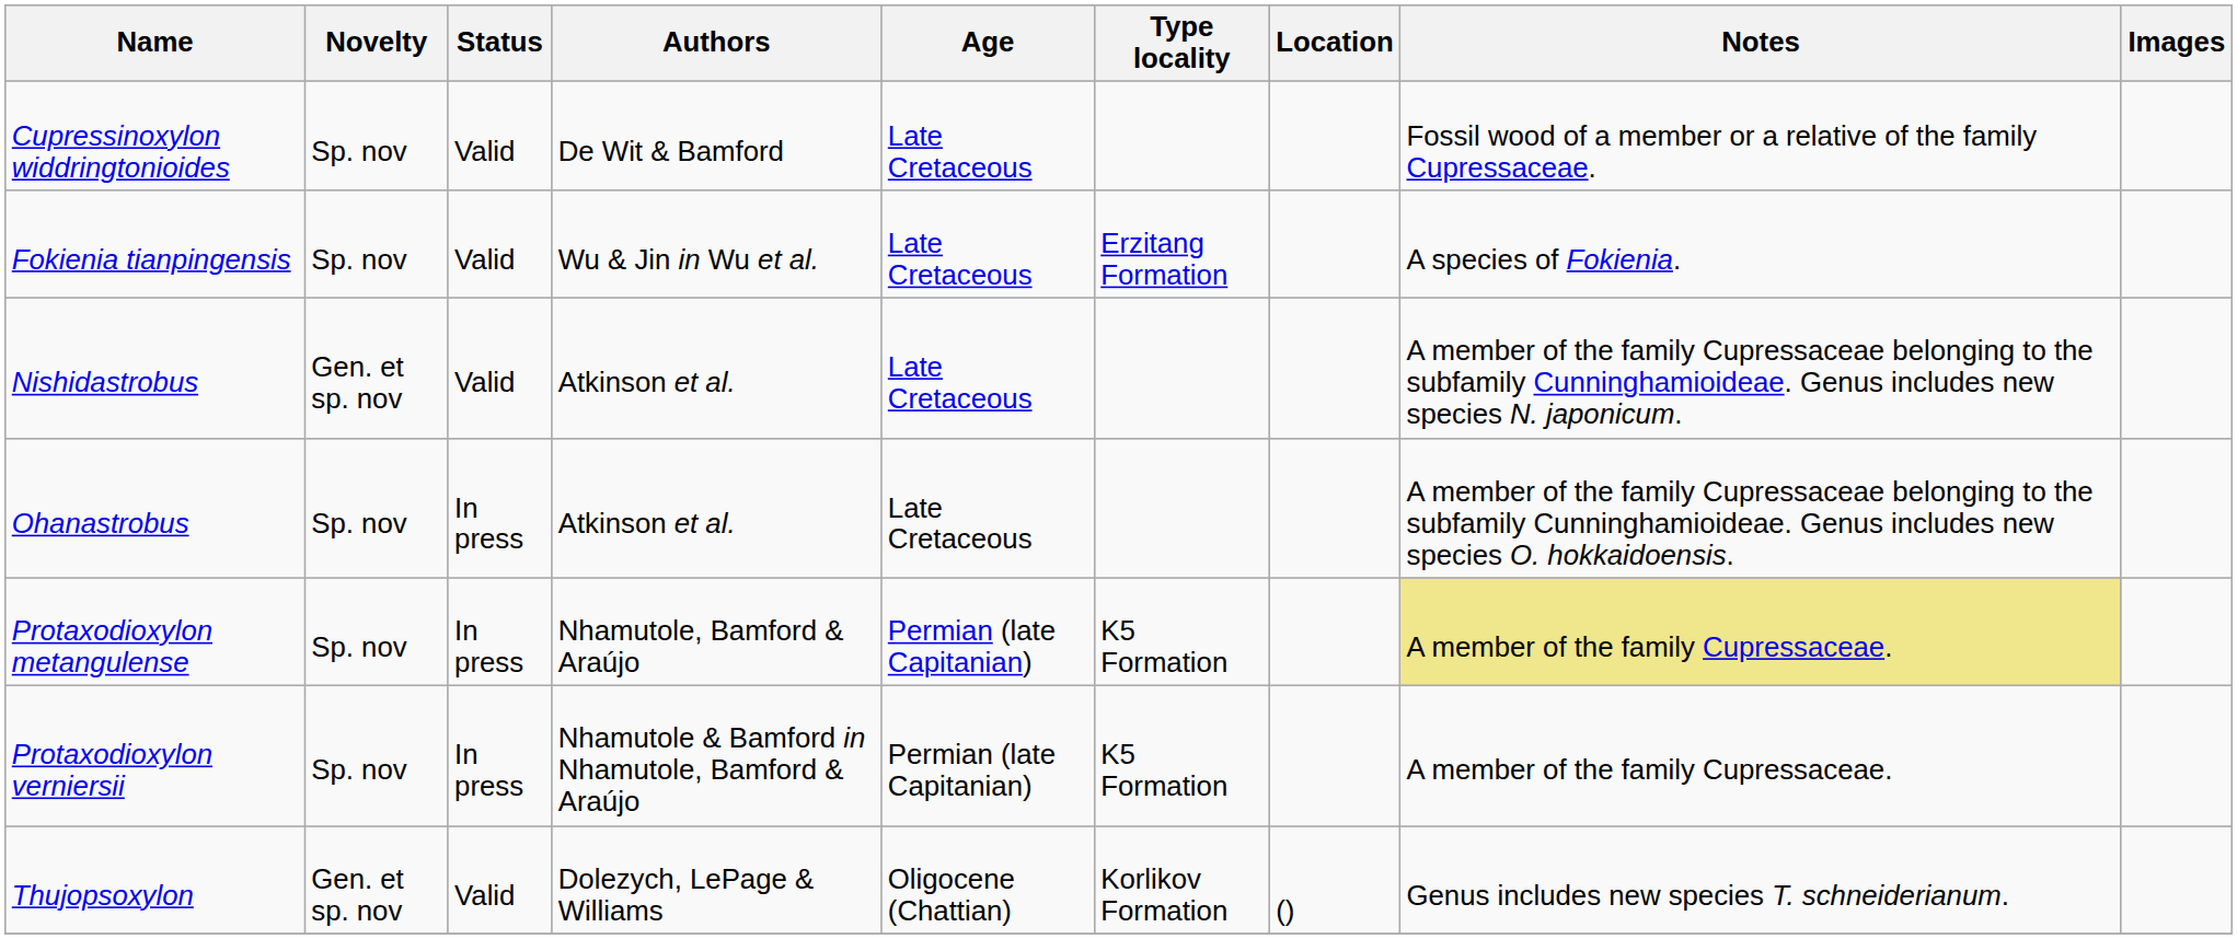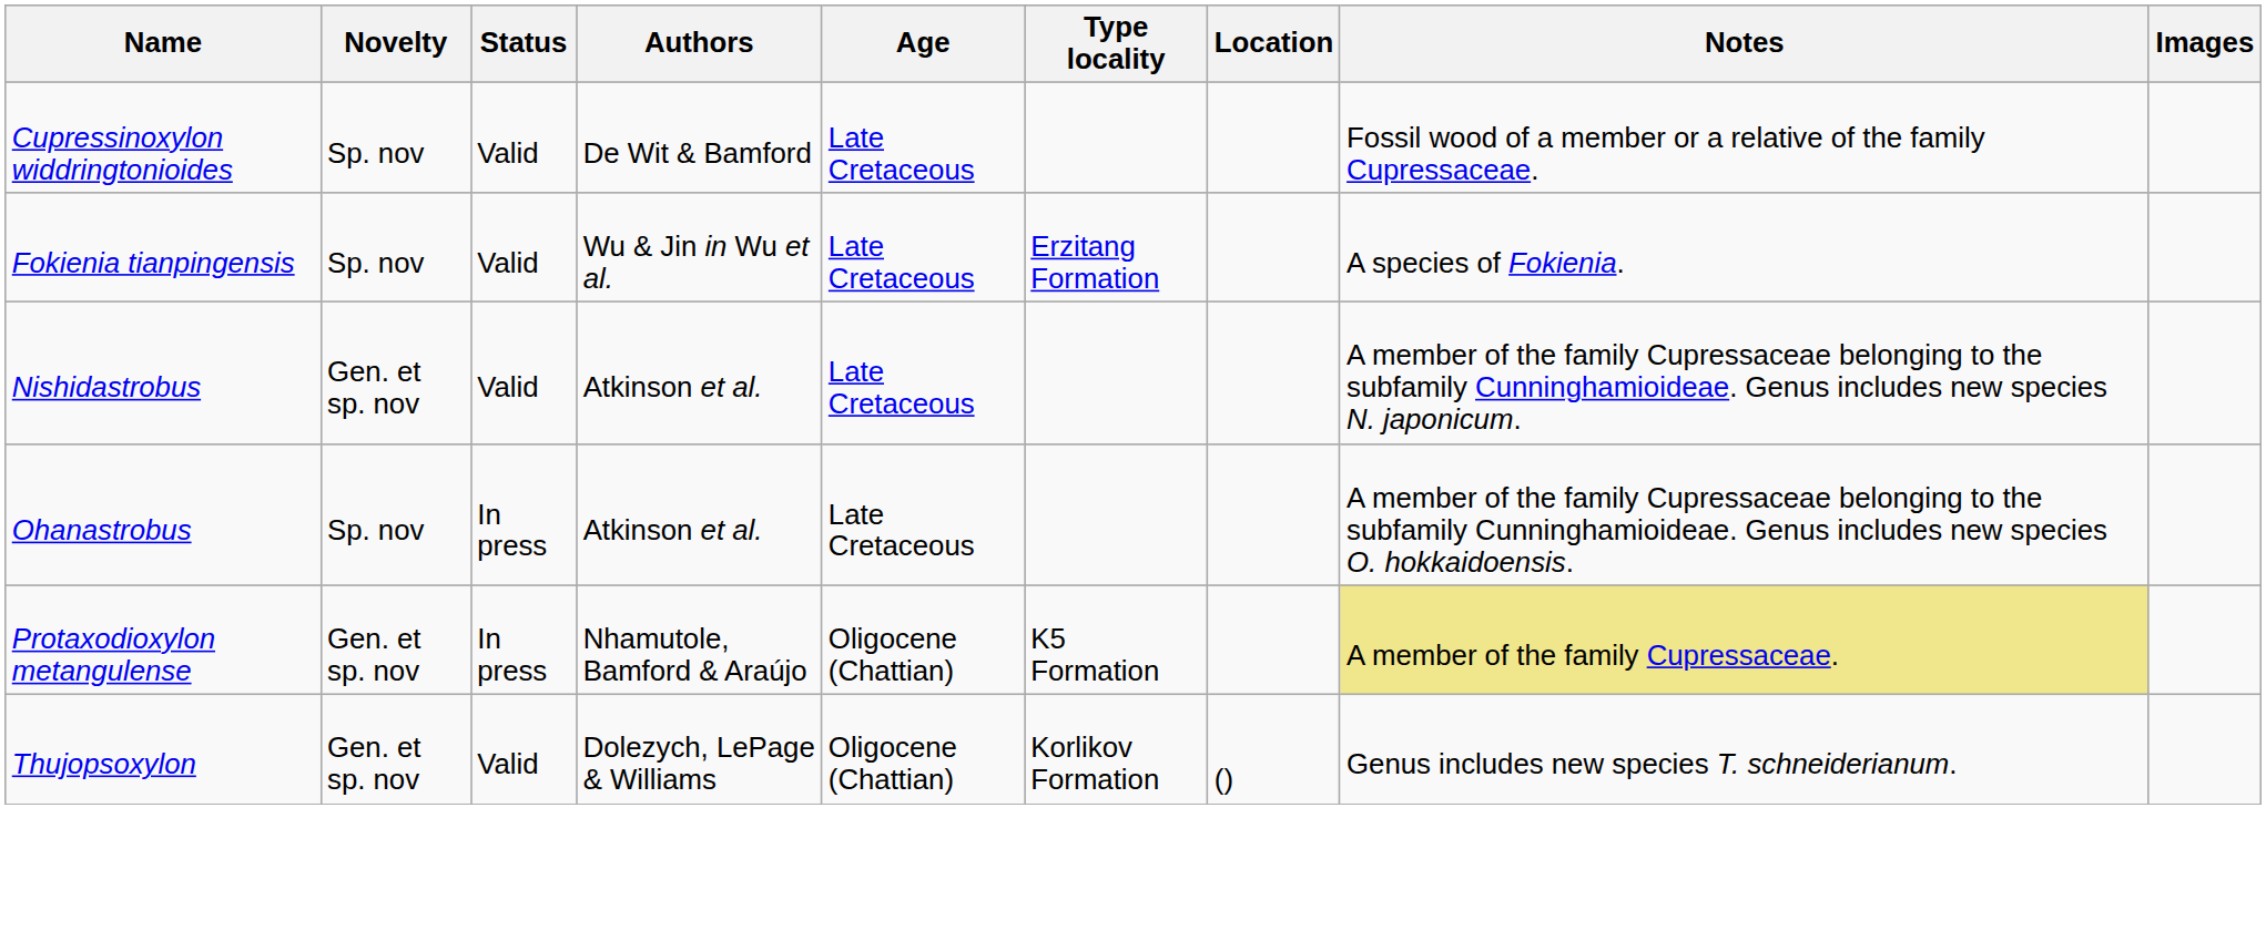Protaxodioxylon metangulense | Novelty: Sp. nov -> Gen. et sp. nov
Protaxodioxylon metangulense | Age: Permian (late Capitanian) -> Oligocene (Chattian)
- row: Protaxodioxylon verniersii | Sp. nov | In press | Nhamutole & Bamford in Nhamutole, Bamford & Araújo | Permian (late Capitanian) | K5 Formation | A member of the family Cupressaceae.
